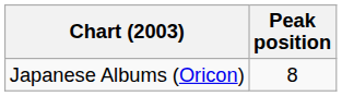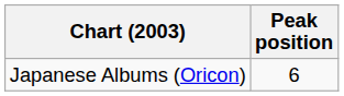Japanese Albums (Oricon) | Peak position: 8 -> 6
